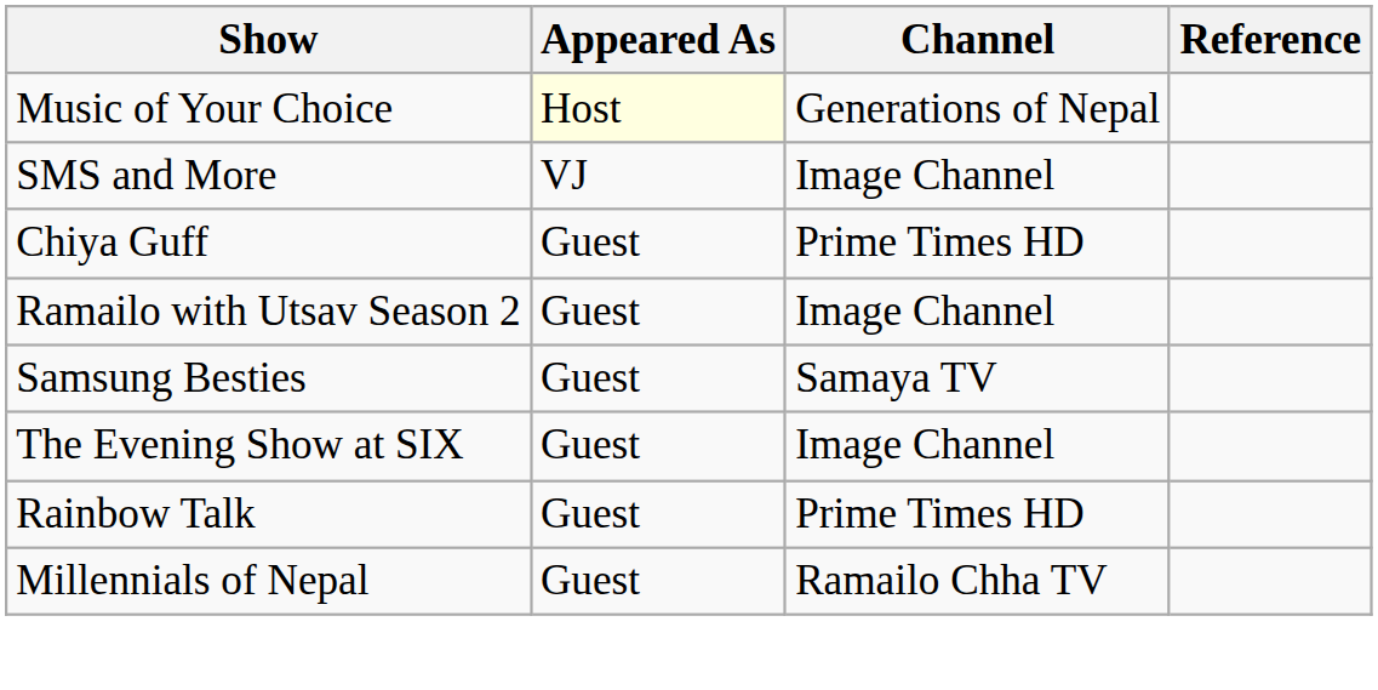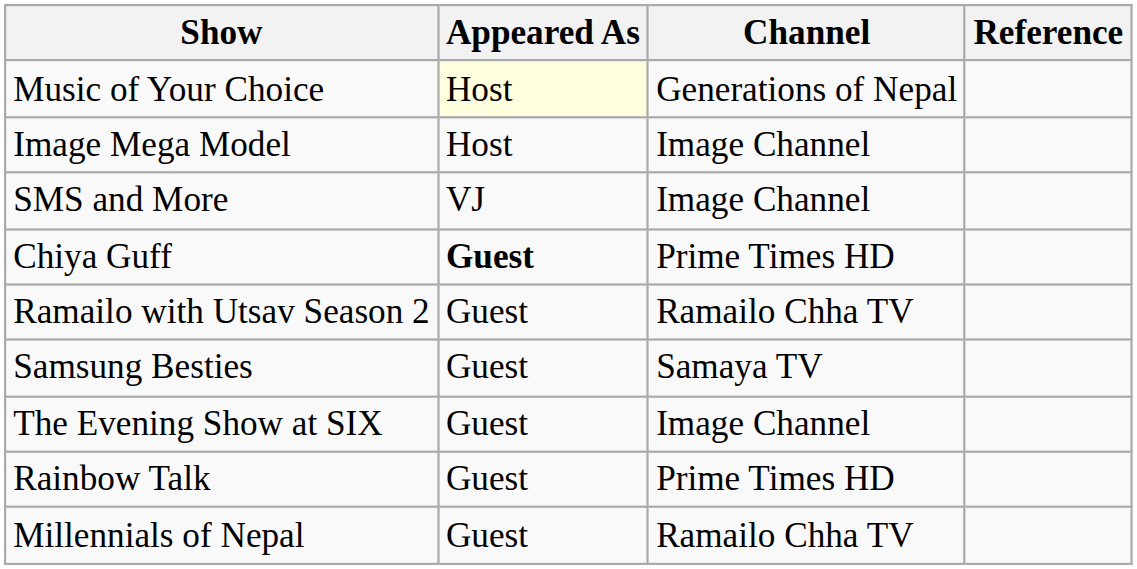+ row: Image Mega Model | Host | Image Channel
Chiya Guff | Appeared As: normal -> bold
Ramailo with Utsav Season 2 | Channel: Image Channel -> Ramailo Chha TV
